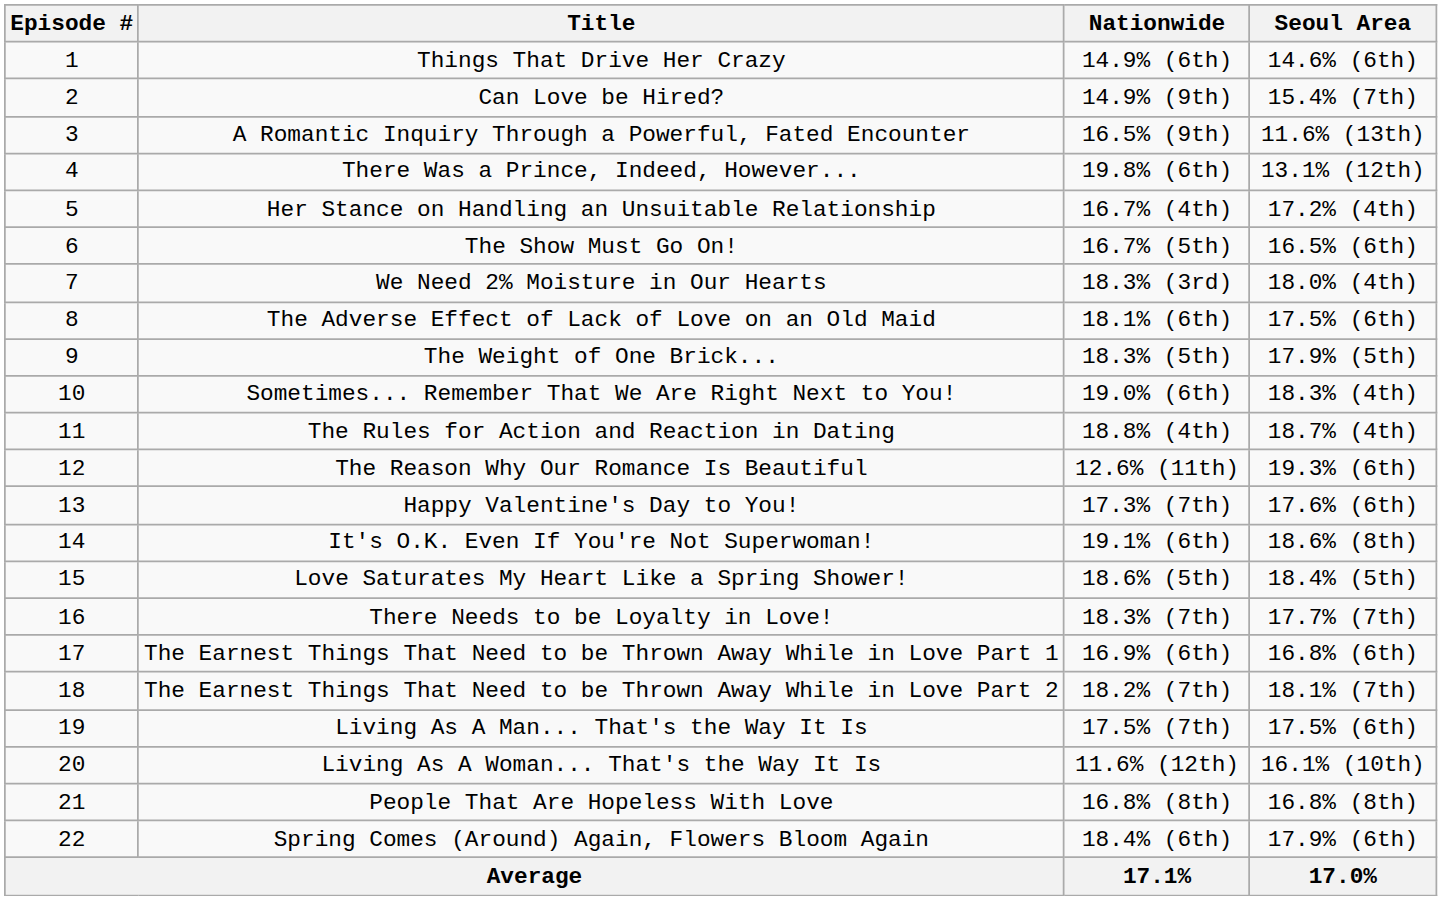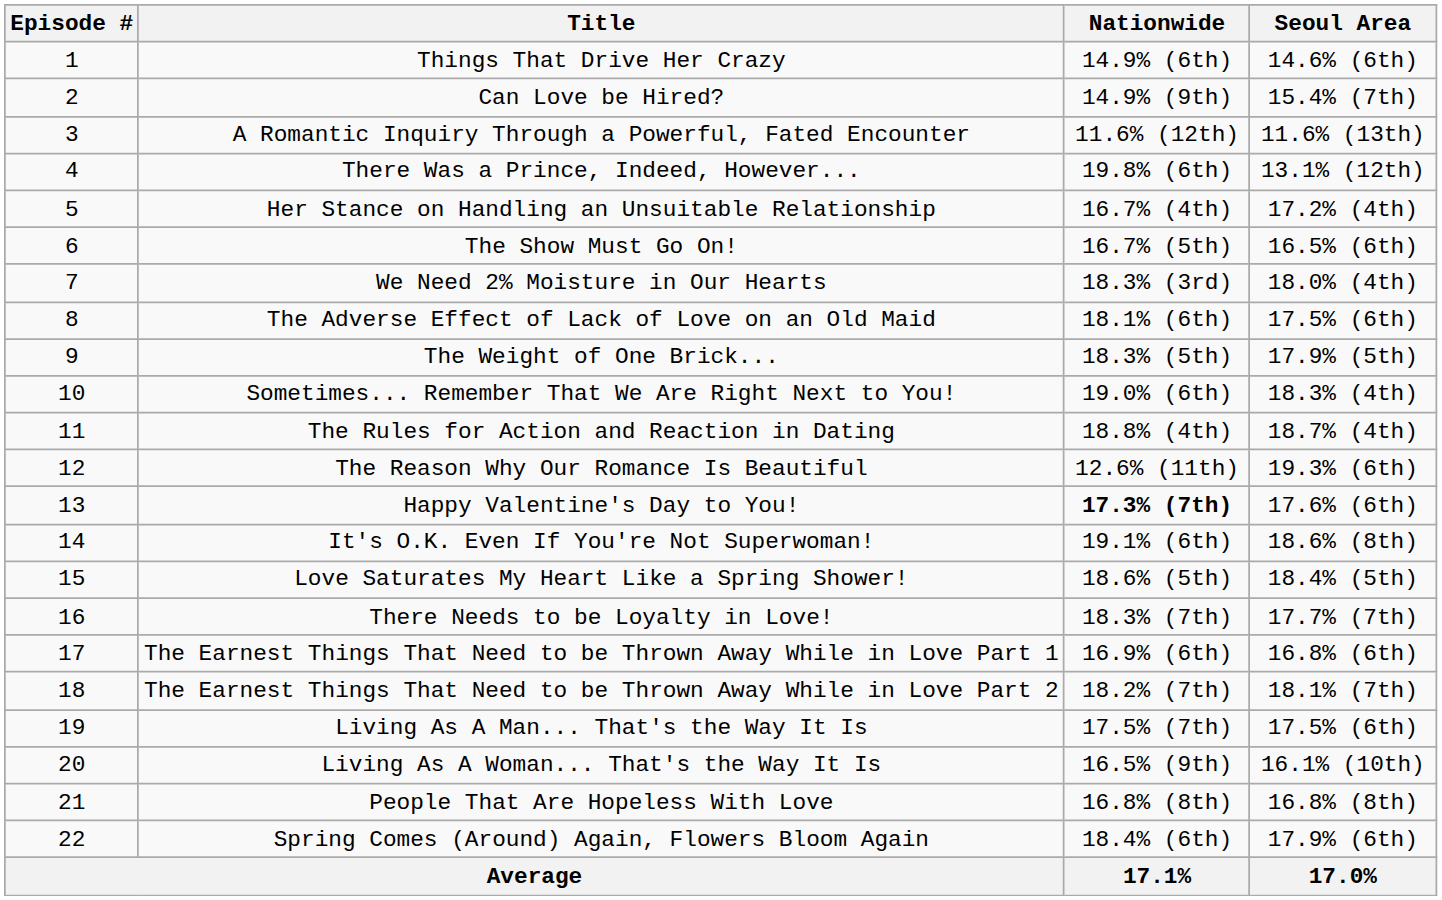A Romantic Inquiry Through a Powerful, Fated Encounter | Nationwide: 16.5% (9th) -> 11.6% (12th)
Happy Valentine's Day to You! | Nationwide: normal -> bold
Living As A Woman... That's the Way It Is | Nationwide: 11.6% (12th) -> 16.5% (9th)
